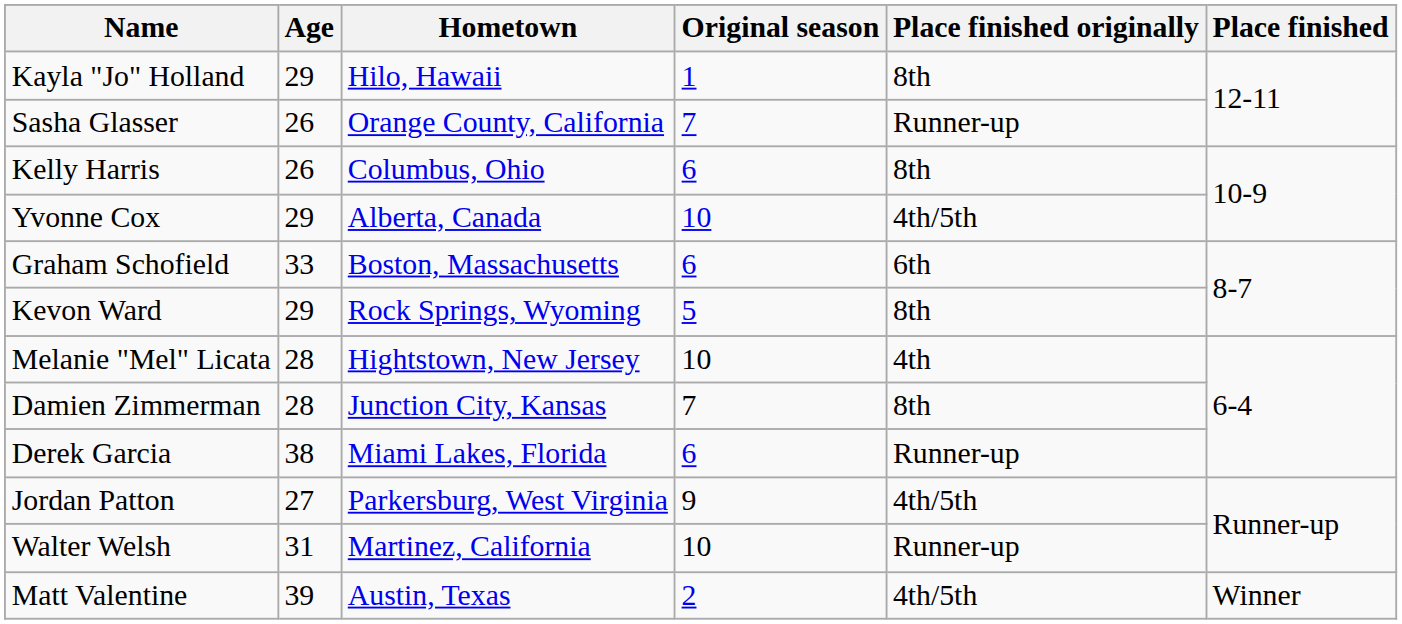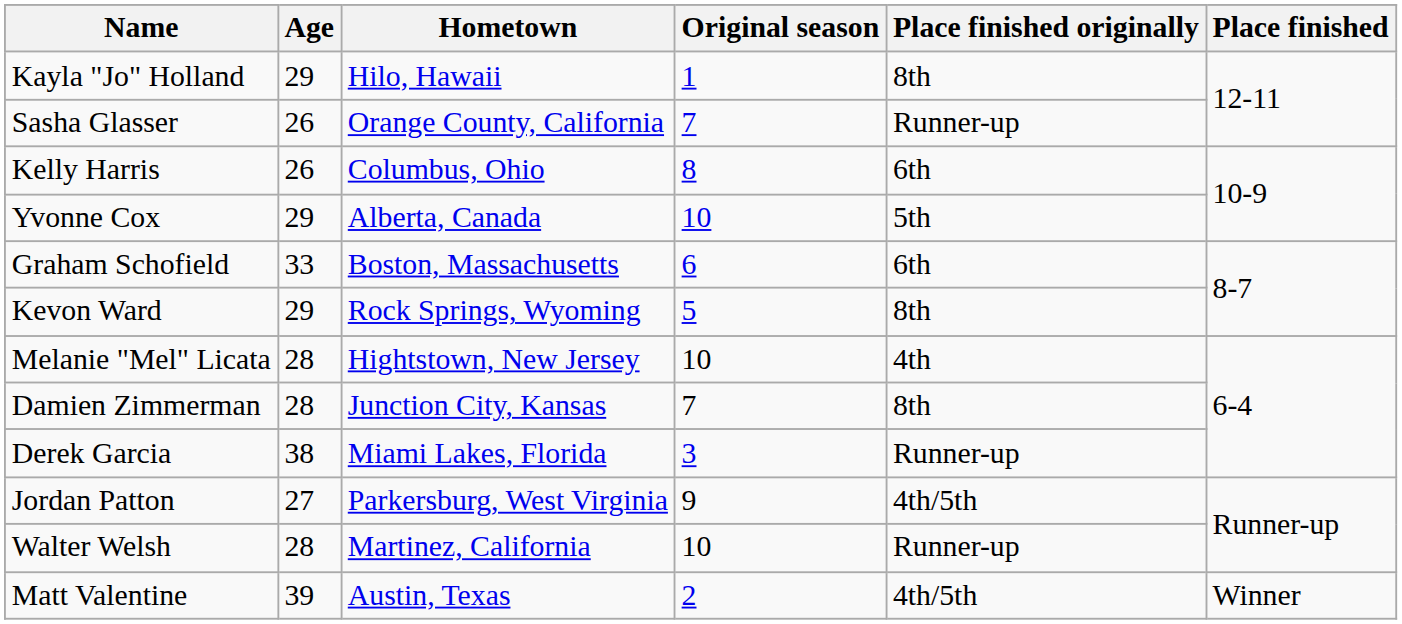Kelly Harris | Original season: 6 -> 8
Kelly Harris | Place finished originally: 8th -> 6th
Yvonne Cox | Place finished originally: 4th/5th -> 5th
Derek Garcia | Original season: 6 -> 3
Walter Welsh | Age: 31 -> 28
